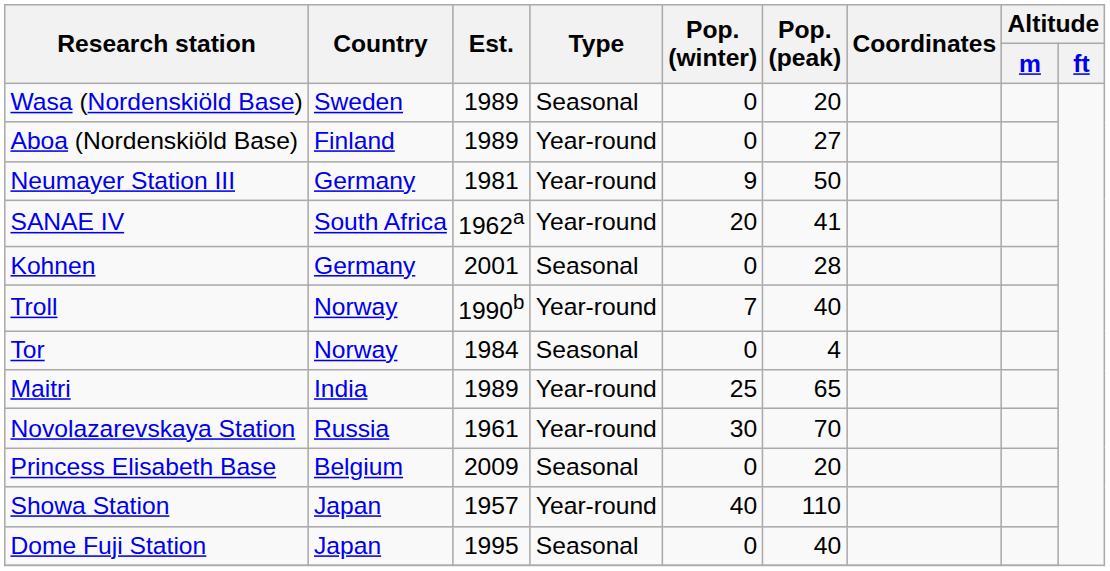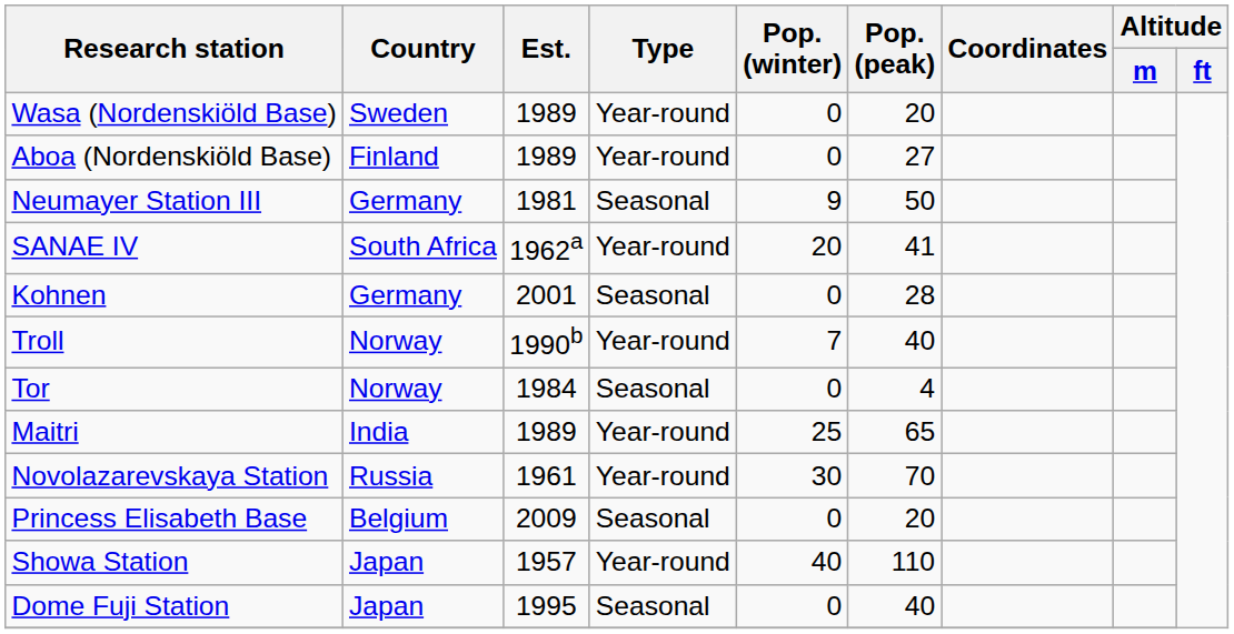Wasa (Nordenskiöld Base) | Type: Seasonal -> Year-round
Neumayer Station III | Type: Year-round -> Seasonal
